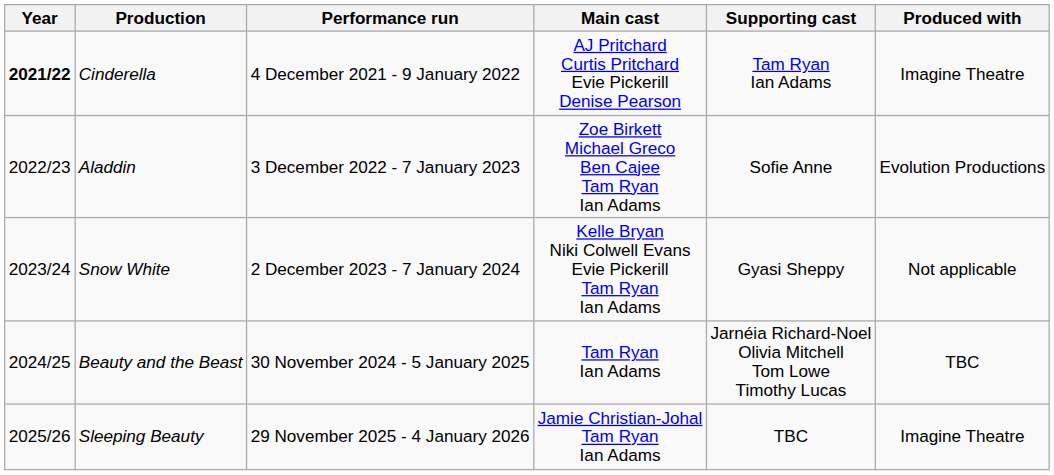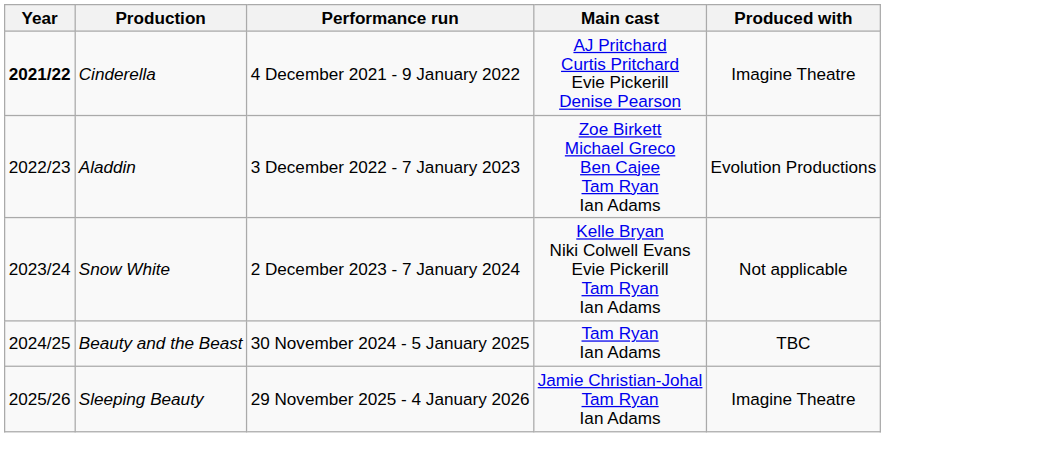- column: Supporting cast | Tam Ryan Ian Adams | Sofie Anne | Gyasi Sheppy | Jarnéia Richard-Noel Olivia Mitchell Tom Lowe Timothy Lucas | TBC
